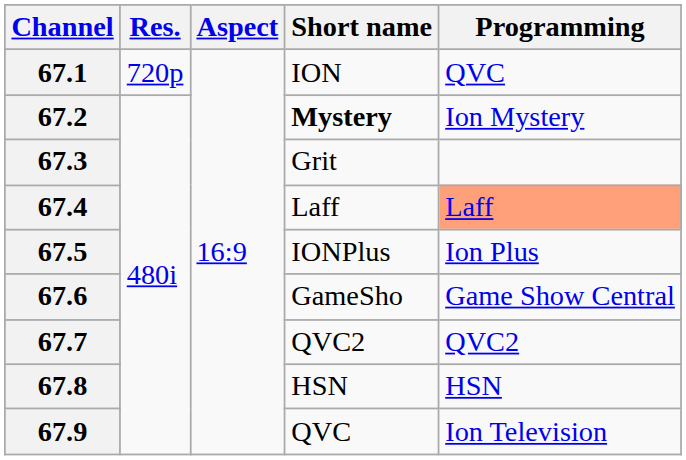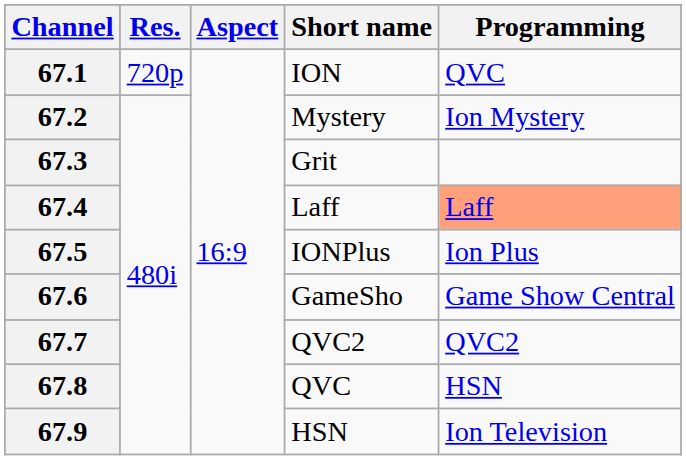67.2 | Short name: bold -> normal
67.8 | Short name: HSN -> QVC
67.9 | Short name: QVC -> HSN
